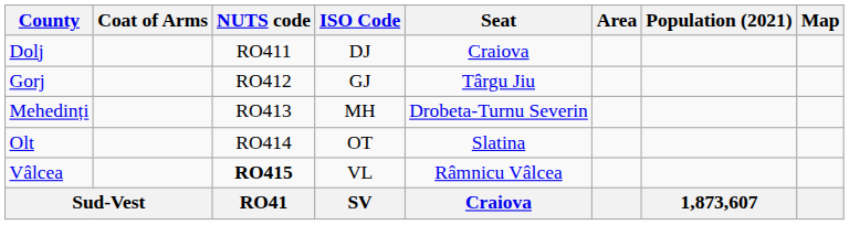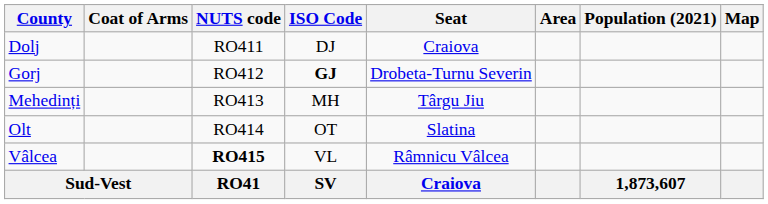Gorj | ISO Code: normal -> bold
Gorj | Seat: Târgu Jiu -> Drobeta-Turnu Severin
Mehedinți | Seat: Drobeta-Turnu Severin -> Târgu Jiu
